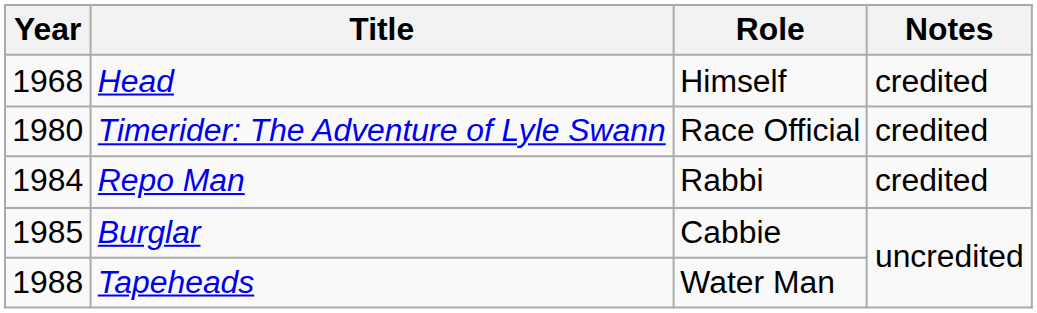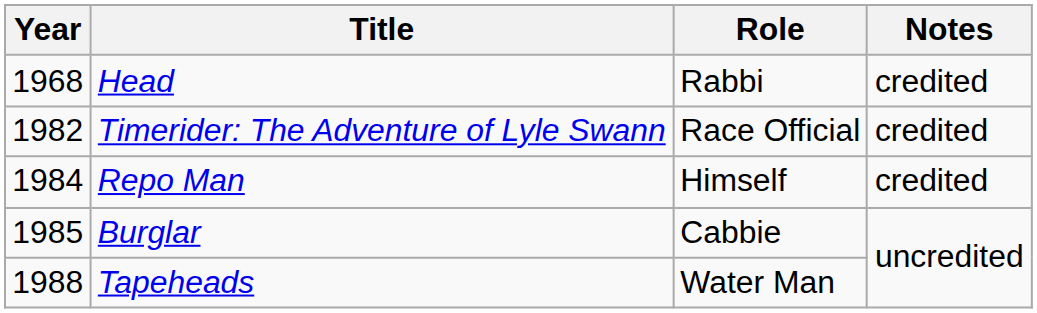Head | Role: Himself -> Rabbi
Timerider: The Adventure of Lyle Swann | Year: 1980 -> 1982
Repo Man | Role: Rabbi -> Himself
